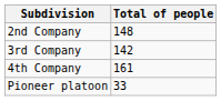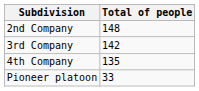4th Company | Total of people: 161 -> 135
